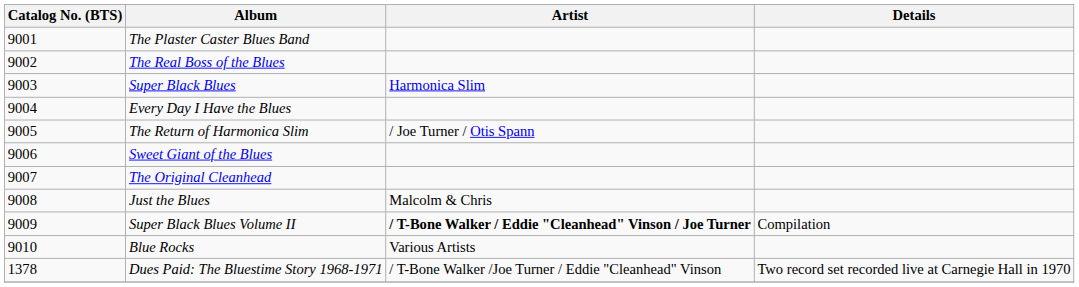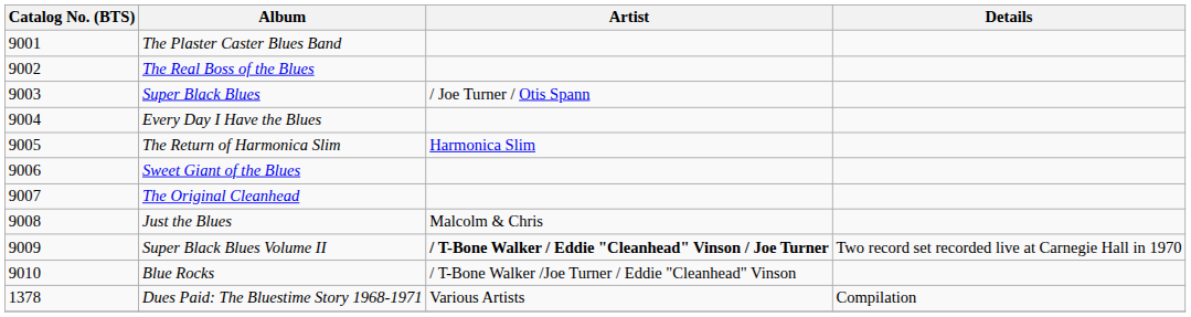Super Black Blues | Artist: Harmonica Slim -> / Joe Turner / Otis Spann
The Return of Harmonica Slim | Artist: / Joe Turner / Otis Spann -> Harmonica Slim
Super Black Blues Volume II | Details: Compilation -> Two record set recorded live at Carnegie Hall in 1970
Blue Rocks | Artist: Various Artists -> / T-Bone Walker /Joe Turner / Eddie "Cleanhead" Vinson
Dues Paid: The Bluestime Story 1968-1971 | Artist: / T-Bone Walker /Joe Turner / Eddie "Cleanhead" Vinson -> Various Artists
Dues Paid: The Bluestime Story 1968-1971 | Details: Two record set recorded live at Carnegie Hall in 1970 -> Compilation
